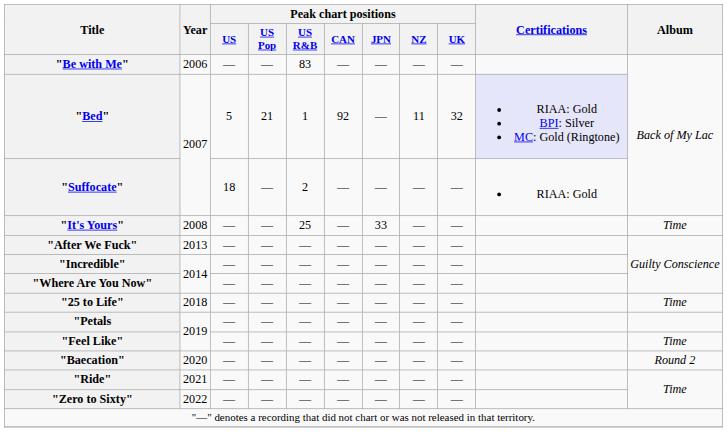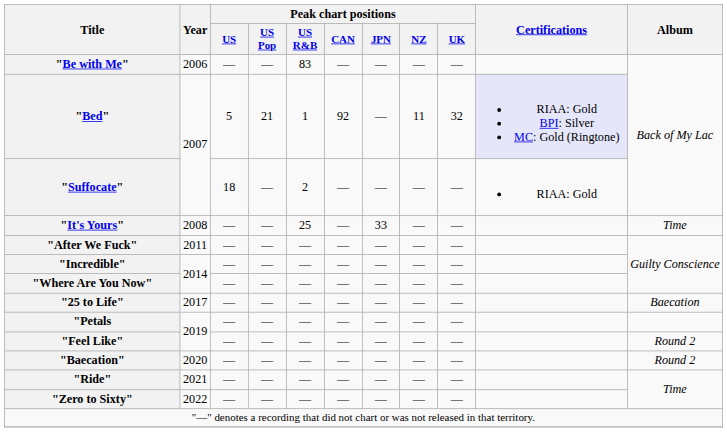"After We Fuck" | Year: 2013 -> 2011
"25 to Life" | Year: 2018 -> 2017
"25 to Life" | Album: Time -> Baecation
"Feel Like" | Album: Time -> Round 2
